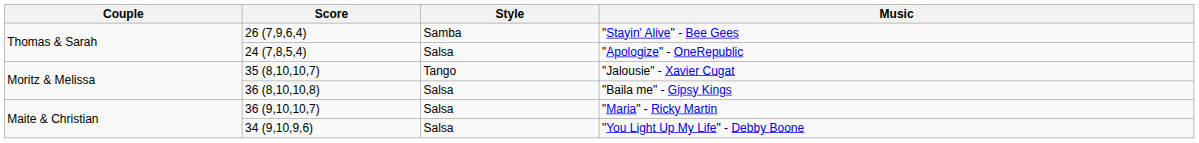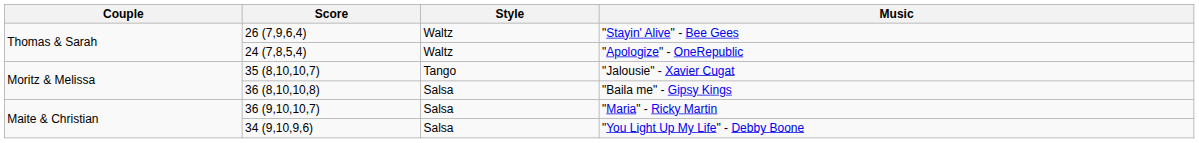"Stayin' Alive" - Bee Gees | Style: Samba -> Waltz
"Apologize" - OneRepublic | Style: Salsa -> Waltz
